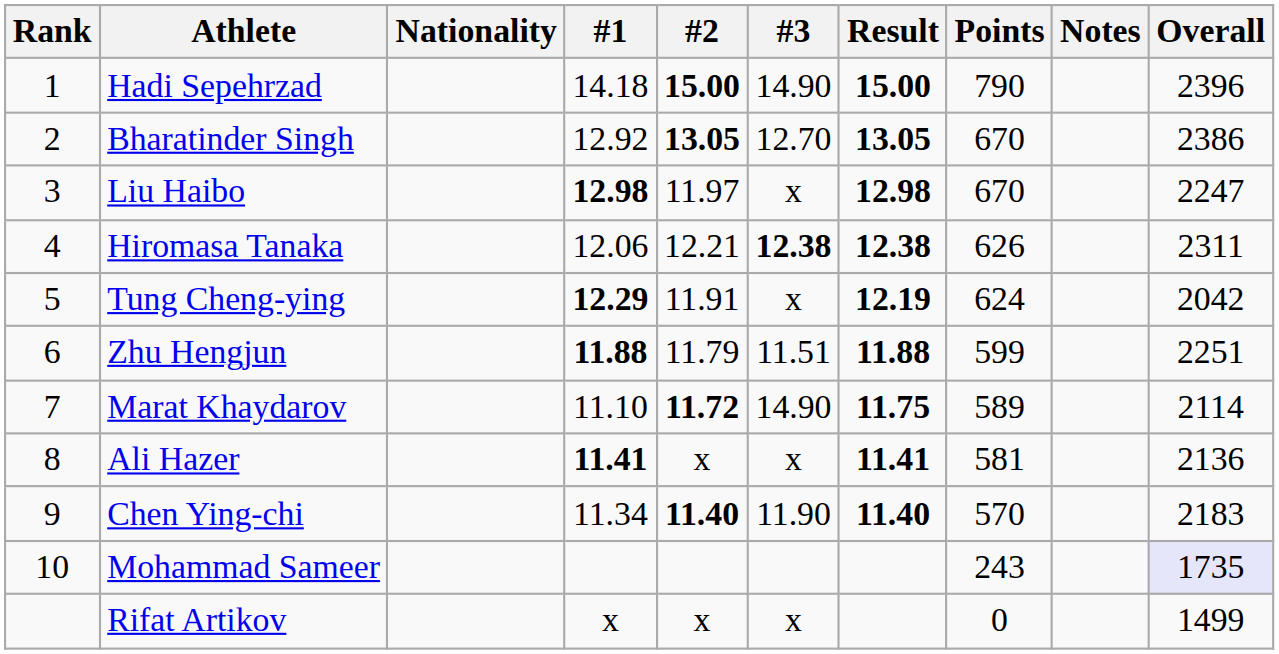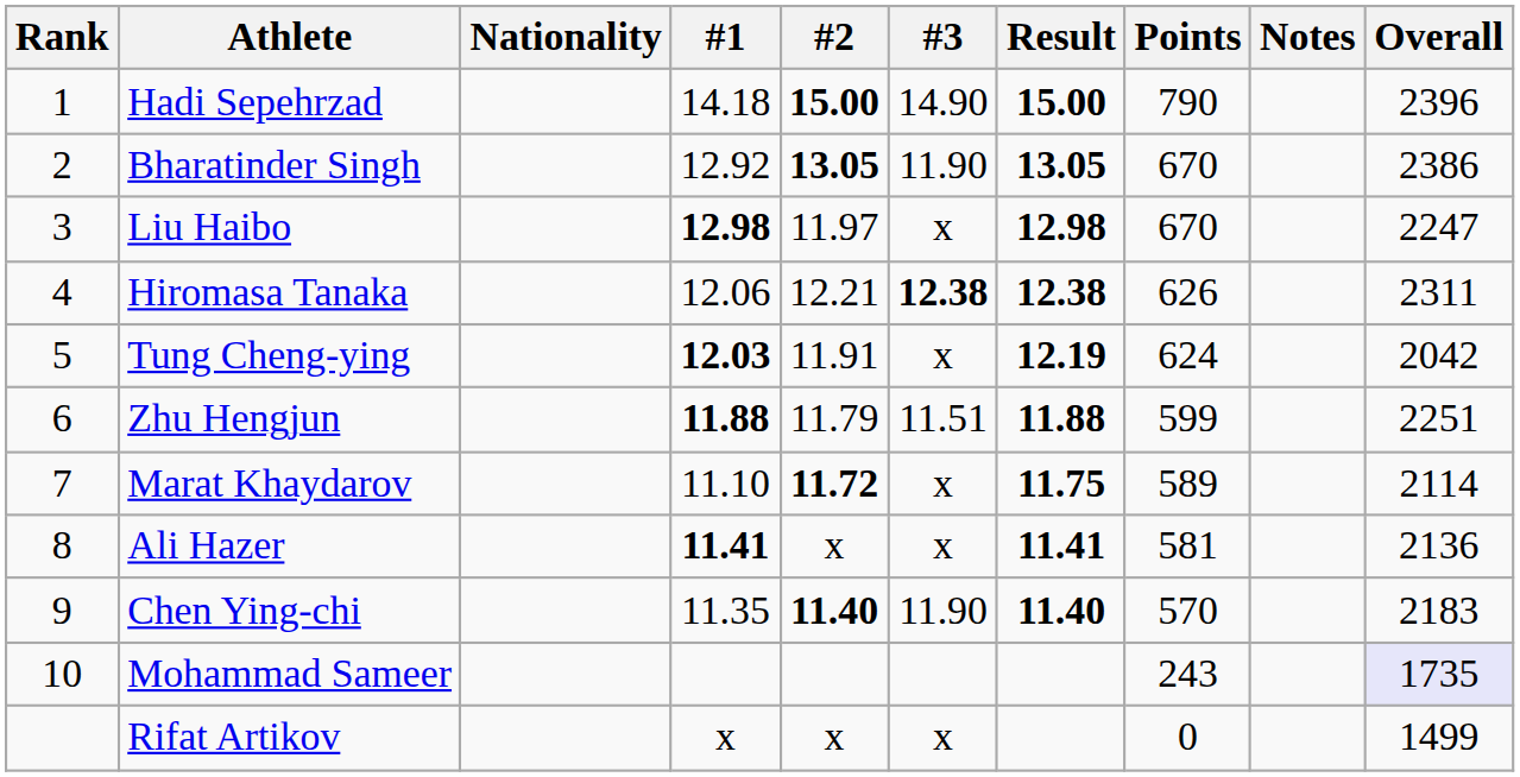Bharatinder Singh | #3: 12.70 -> 11.90
Tung Cheng-ying | #1: 12.29 -> 12.03
Marat Khaydarov | #3: 14.90 -> x
Chen Ying-chi | #1: 11.34 -> 11.35
